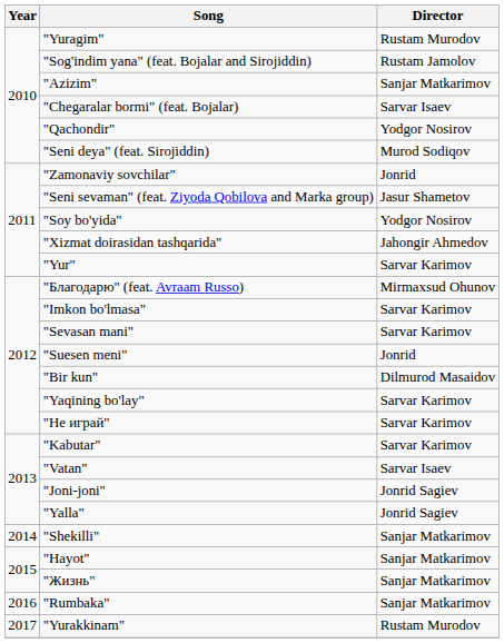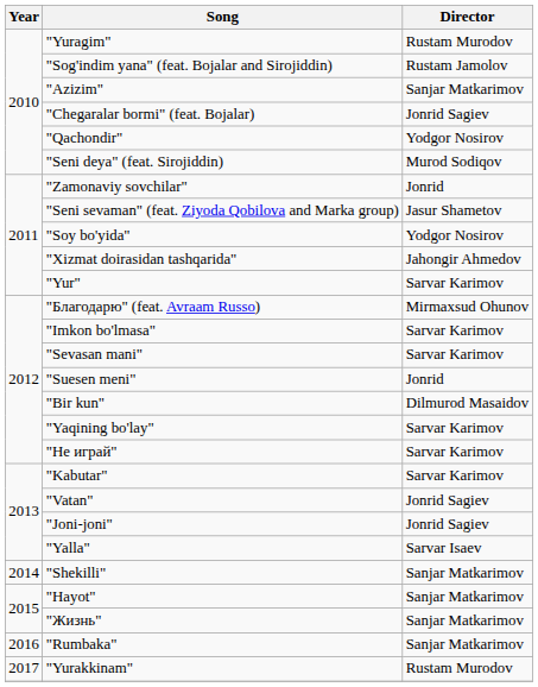"Chegaralar bormi" (feat. Bojalar) | Director: Sarvar Isaev -> Jonrid Sagiev
"Vatan" | Director: Sarvar Isaev -> Jonrid Sagiev
"Yalla" | Director: Jonrid Sagiev -> Sarvar Isaev
